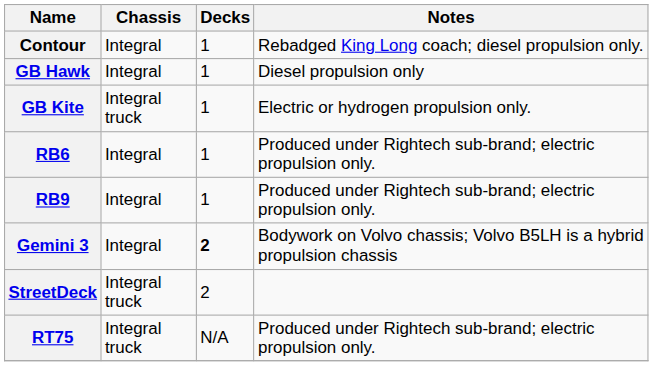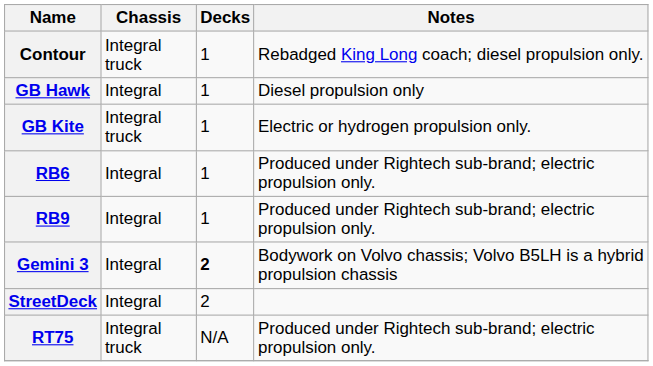Contour | Chassis: Integral -> Integral truck
StreetDeck | Chassis: Integral truck -> Integral
